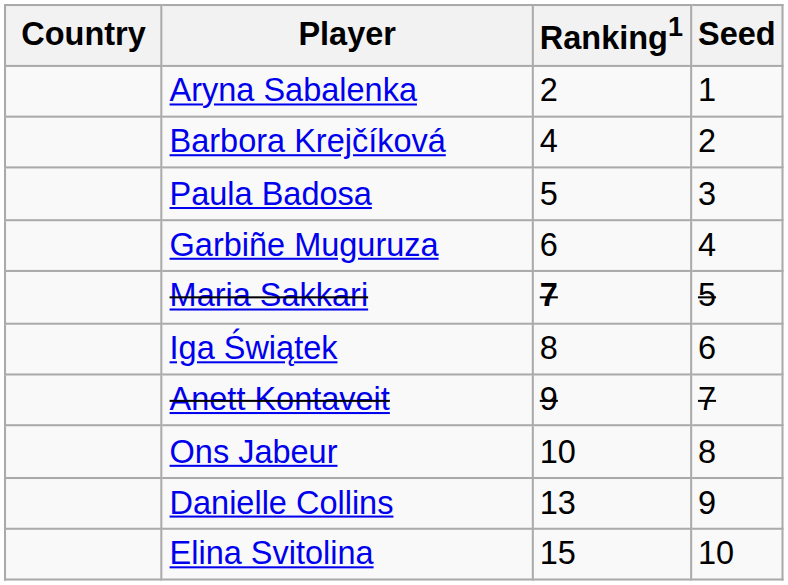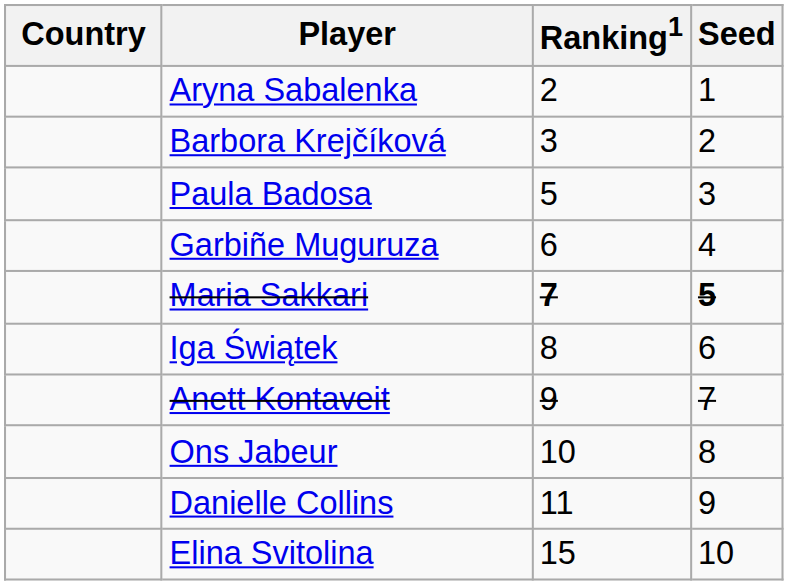Barbora Krejčíková | Ranking1: 4 -> 3
Maria Sakkari | Seed: normal -> bold
Danielle Collins | Ranking1: 13 -> 11
